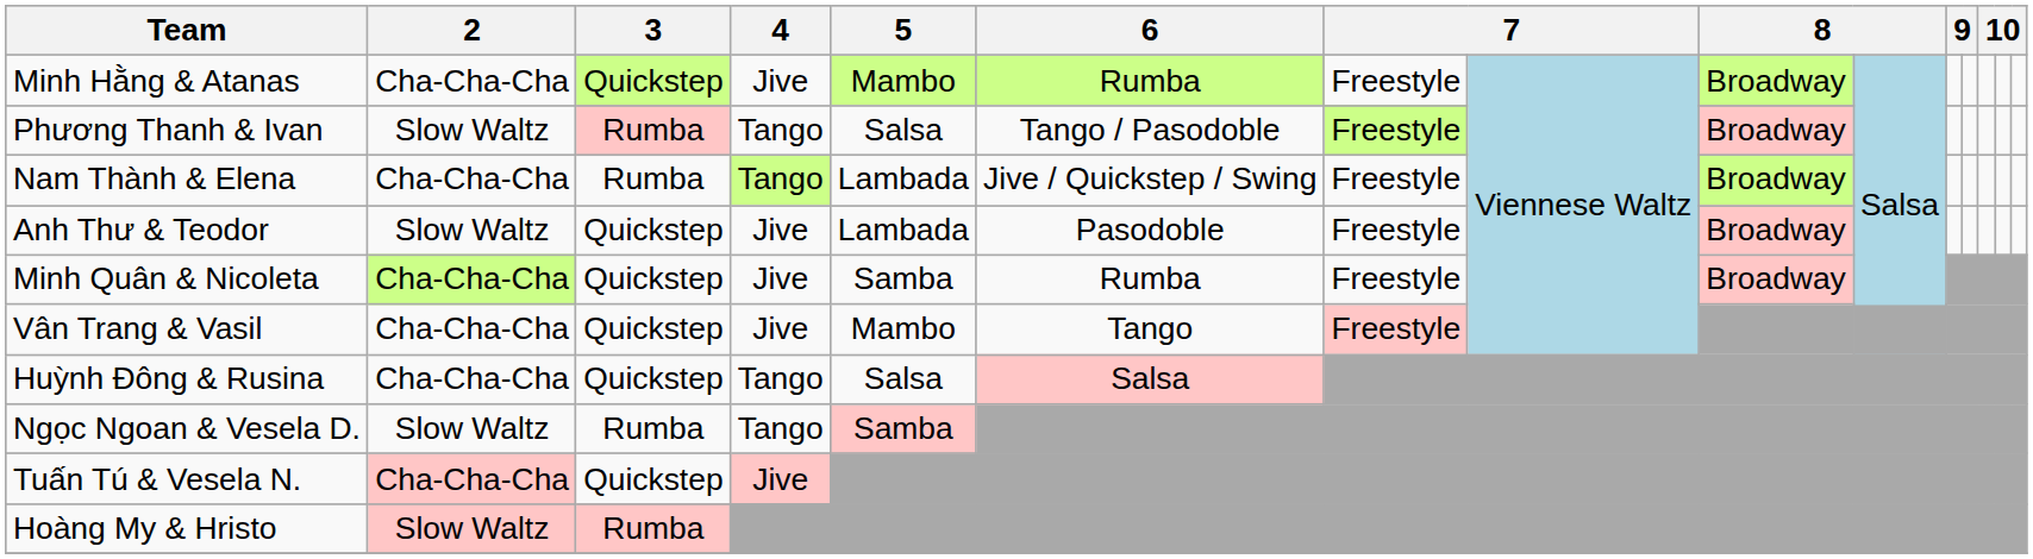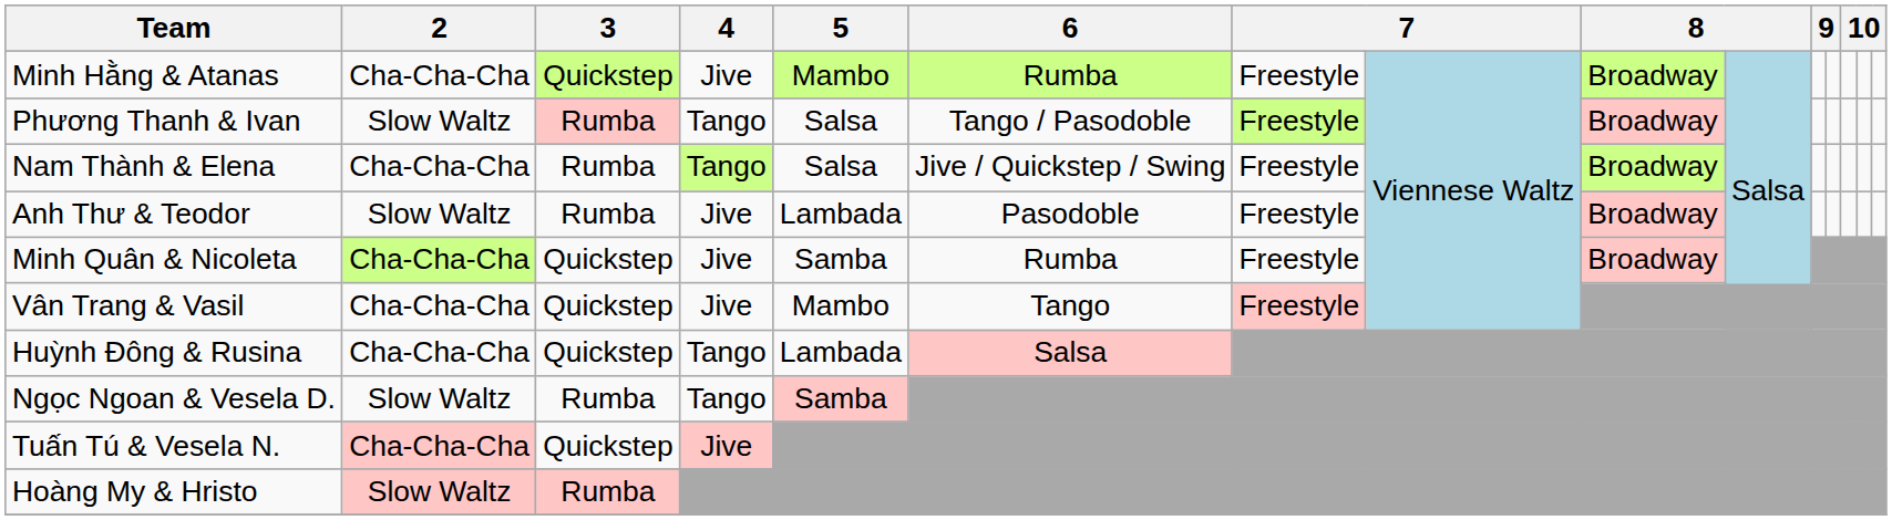Nam Thành & Elena | 5: Lambada -> Salsa
Anh Thư & Teodor | 3: Quickstep -> Rumba
Huỳnh Đông & Rusina | 5: Salsa -> Lambada
